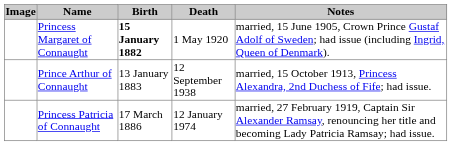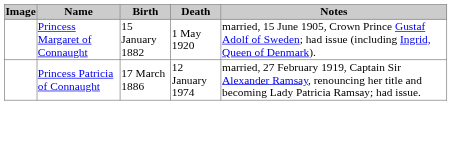Princess Margaret of Connaught | Birth: bold -> normal
- row: Prince Arthur of Connaught | 13 January 1883 | 12 September 1938 | married, 15 October 1913, Princess Alexandra, 2nd Duchess of Fife; had issue.
